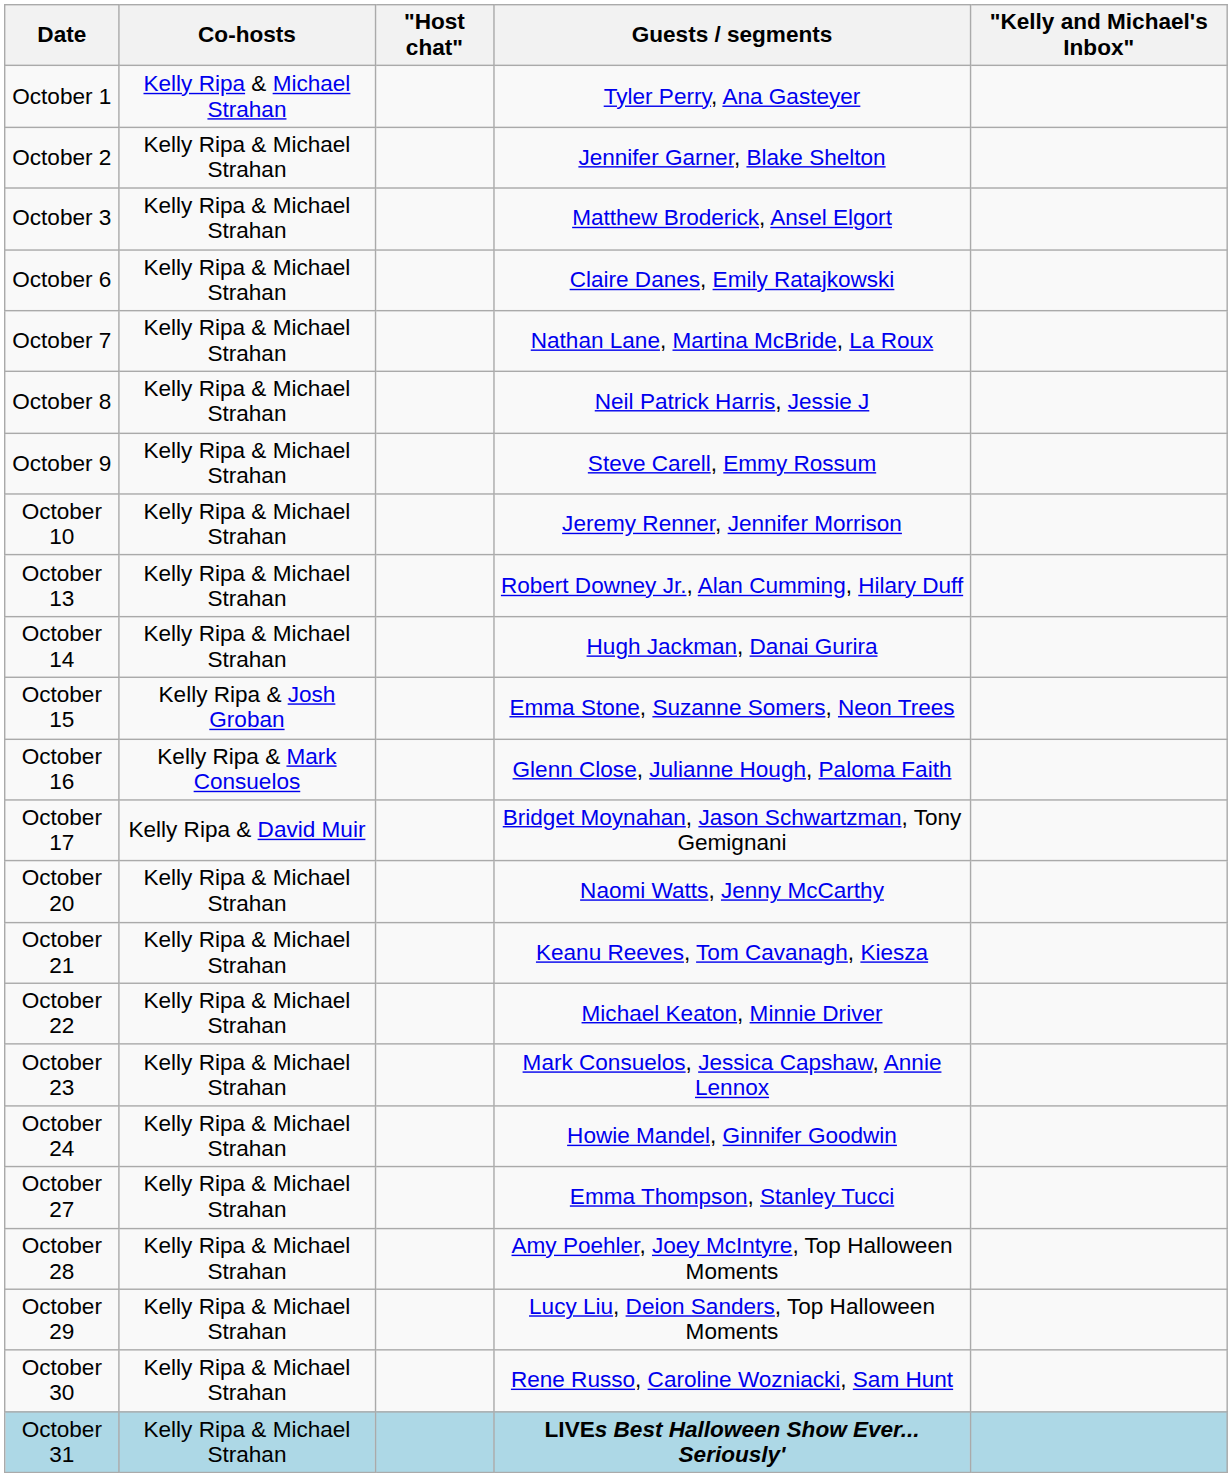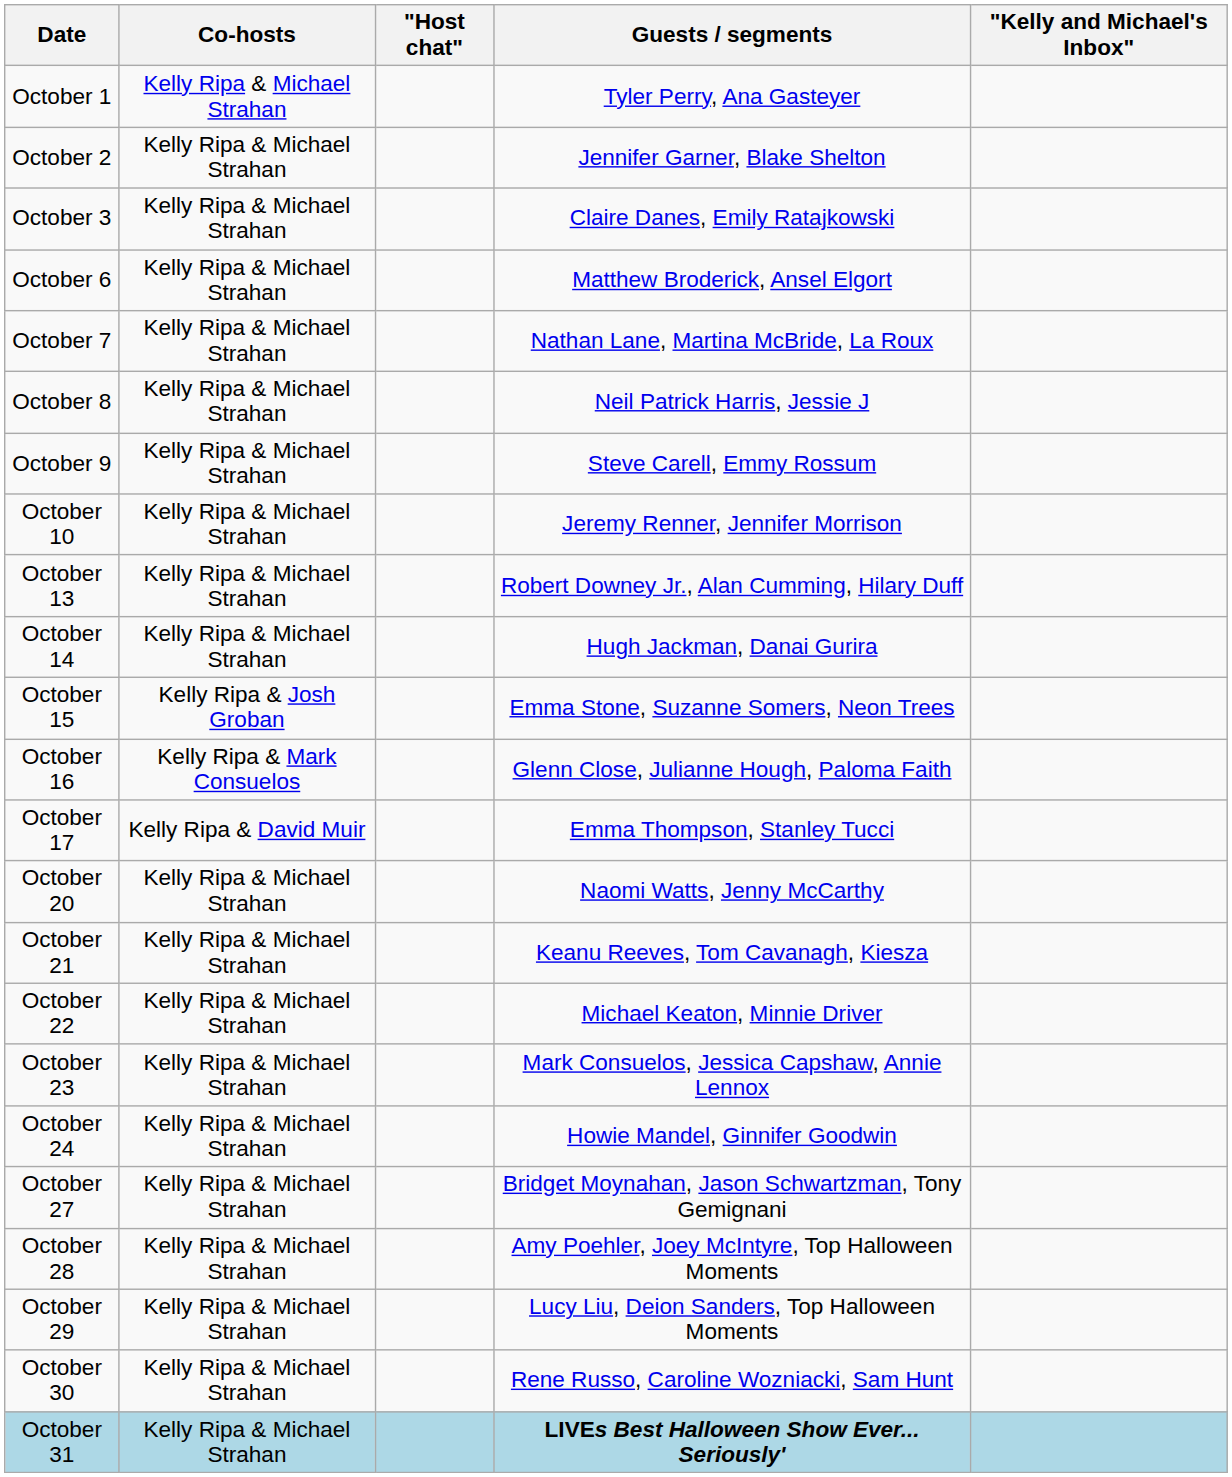October 3 | Guests / segments: Matthew Broderick, Ansel Elgort -> Claire Danes, Emily Ratajkowski
October 6 | Guests / segments: Claire Danes, Emily Ratajkowski -> Matthew Broderick, Ansel Elgort
October 17 | Guests / segments: Bridget Moynahan, Jason Schwartzman, Tony Gemignani -> Emma Thompson, Stanley Tucci
October 27 | Guests / segments: Emma Thompson, Stanley Tucci -> Bridget Moynahan, Jason Schwartzman, Tony Gemignani
